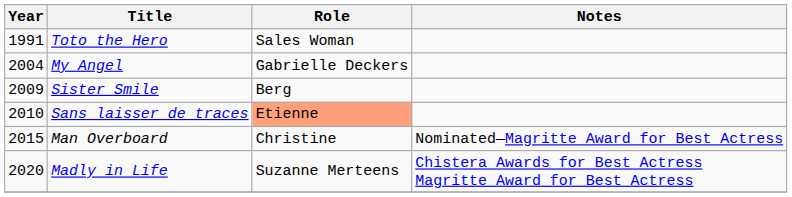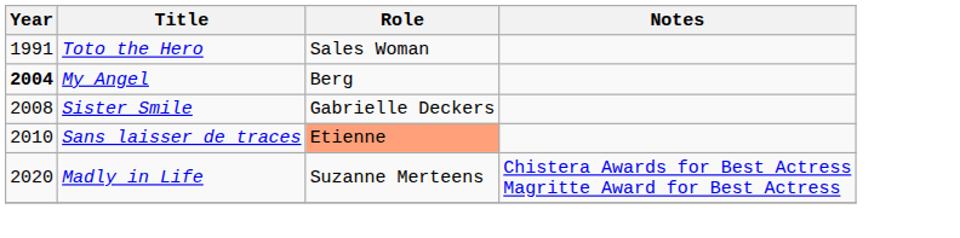My Angel | Year: normal -> bold
My Angel | Role: Gabrielle Deckers -> Berg
Sister Smile | Year: 2009 -> 2008
Sister Smile | Role: Berg -> Gabrielle Deckers
- row: 2015 | Man Overboard | Christine | Nominated—Magritte Award for Best Actress
